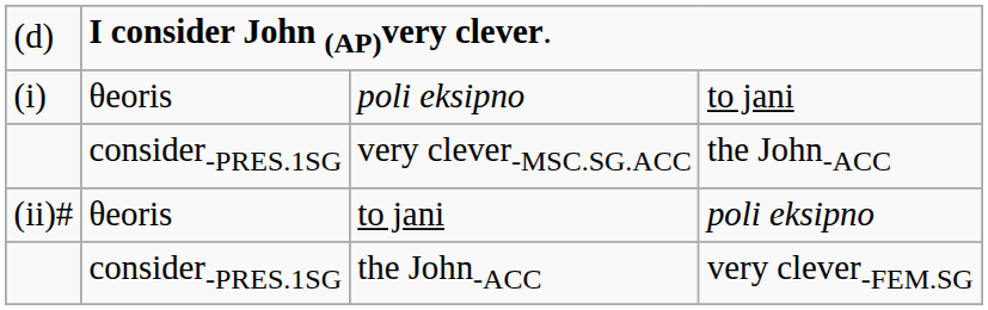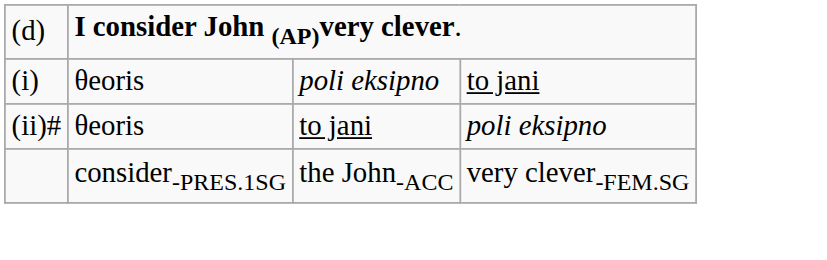- row: consider-PRES.1SG | very clever-MSC.SG.ACC | the John-ACC
